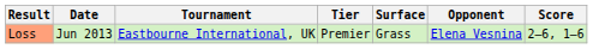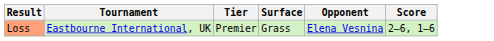- column: Date | Jun 2013
